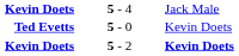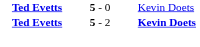- row: Kevin Doets | 5 - 4 | Jack Male
5 - 2 | column 1: Kevin Doets -> Ted Evetts
